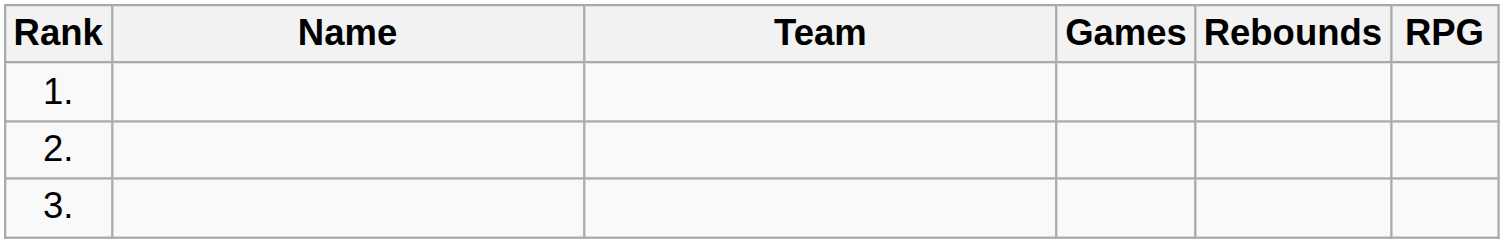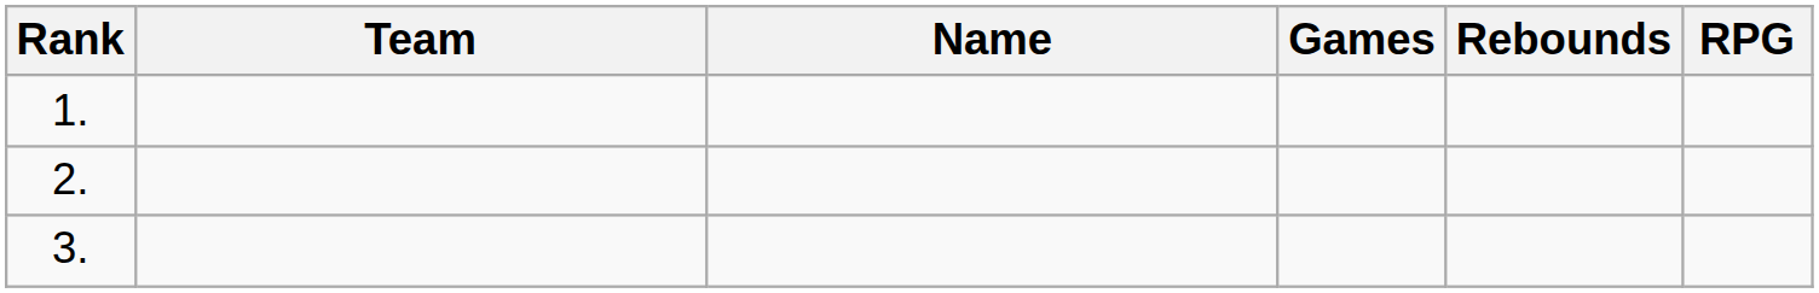columns swapped: Name <-> Team
